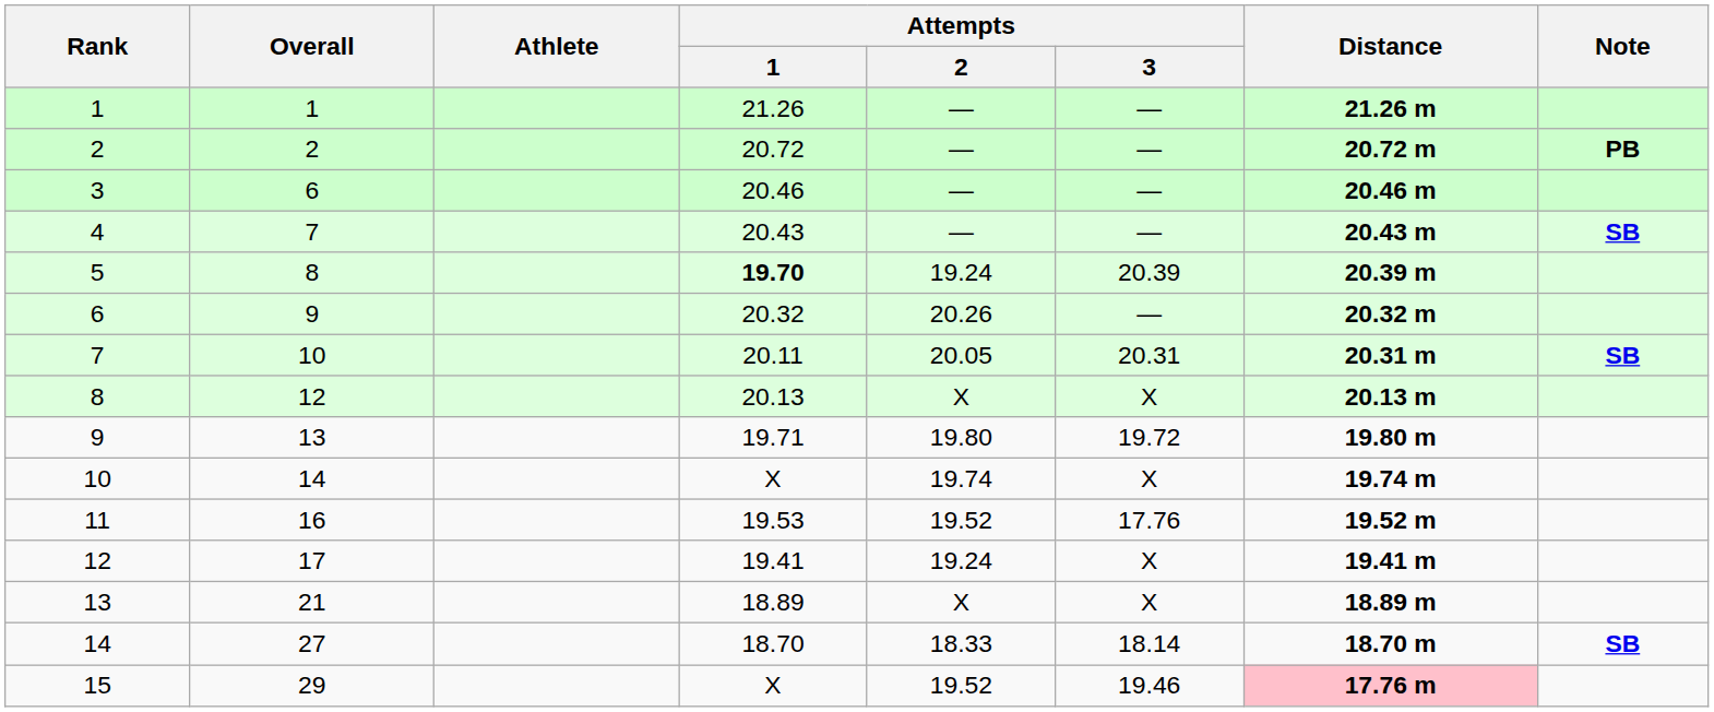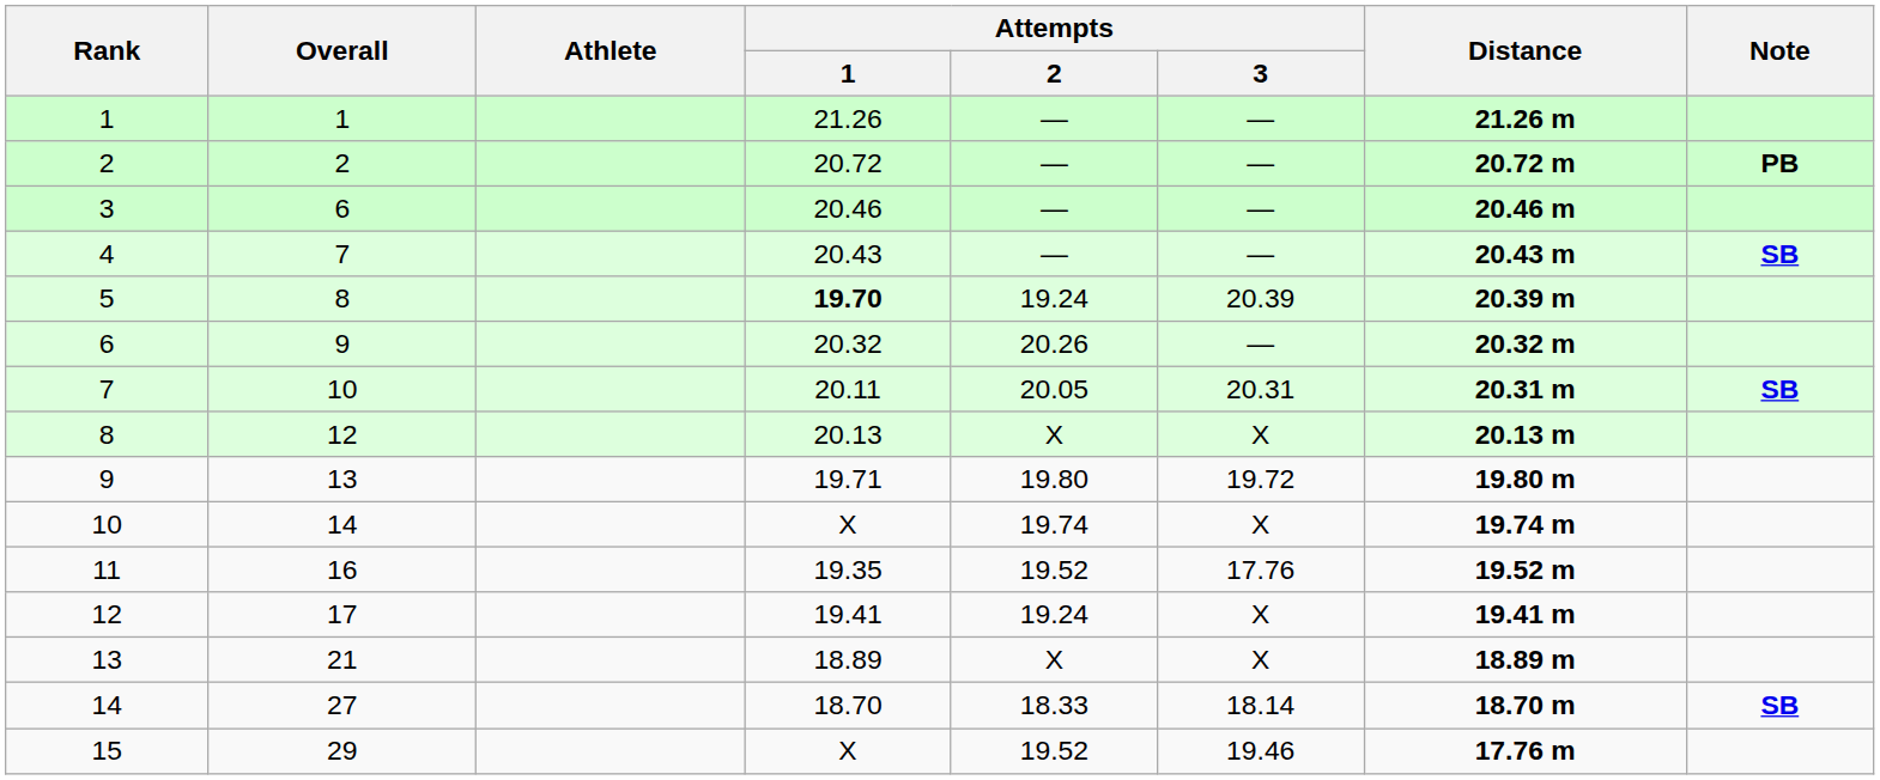11 | Attempts / 1: 19.53 -> 19.35
15 | Distance: pink background -> no background
